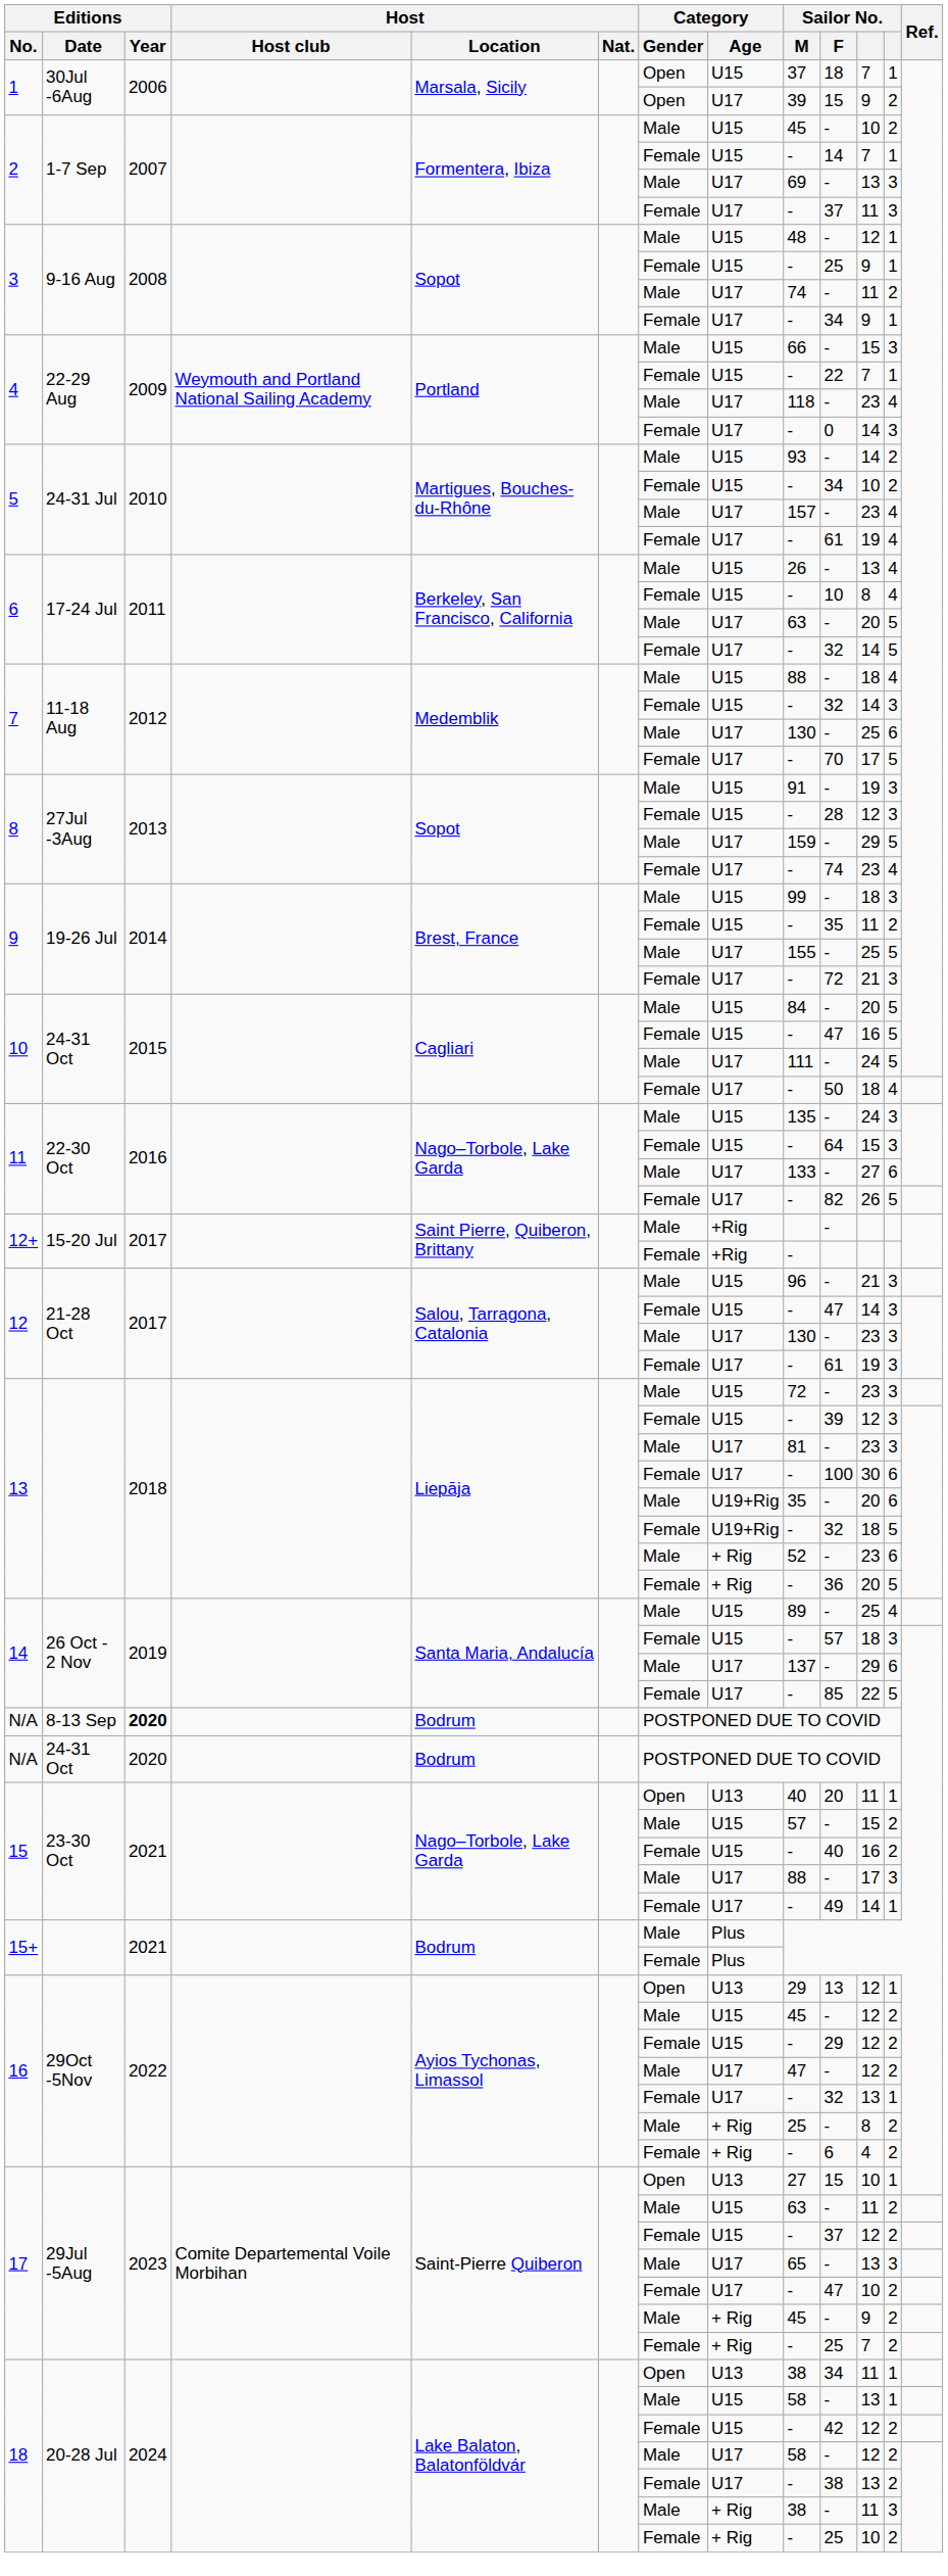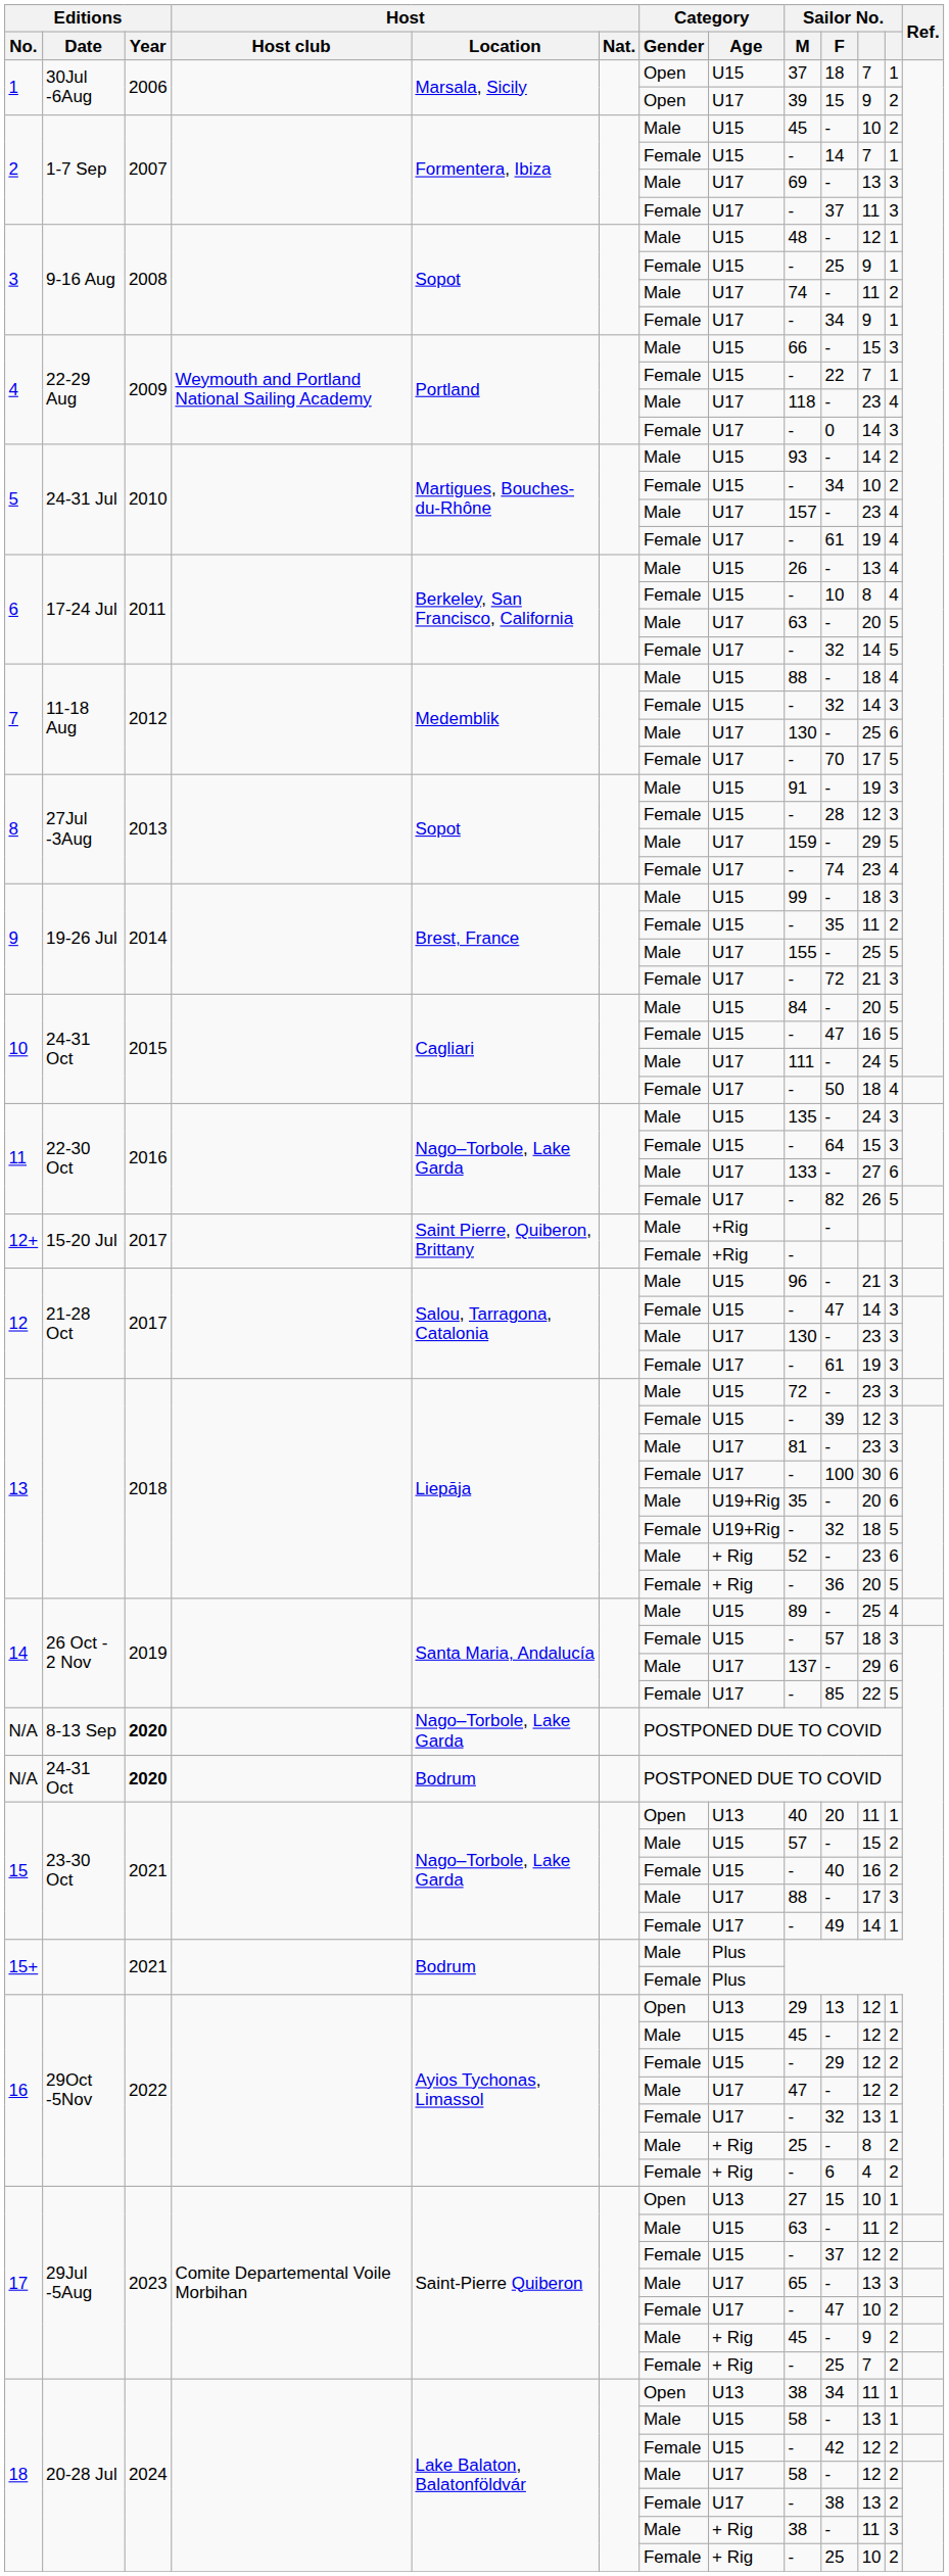N/A / 8-13 Sep | Host / Location: Bodrum -> Nago–Torbole, Lake Garda
N/A / 24-31 Oct | Editions / Year: normal -> bold
